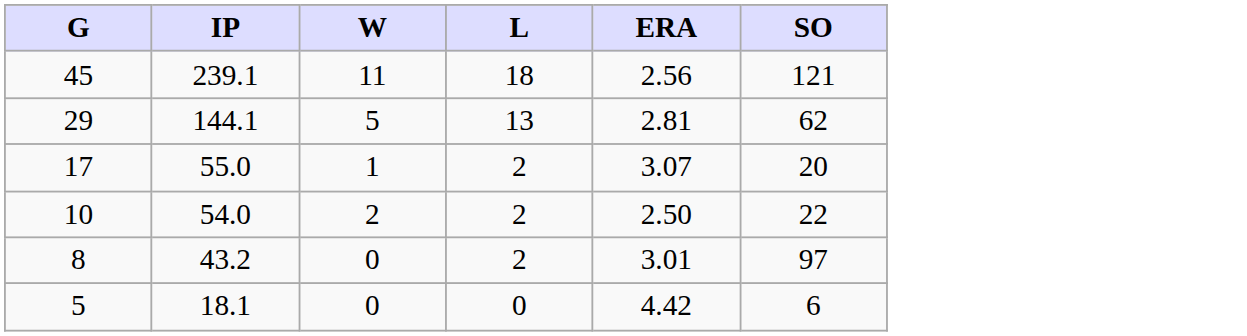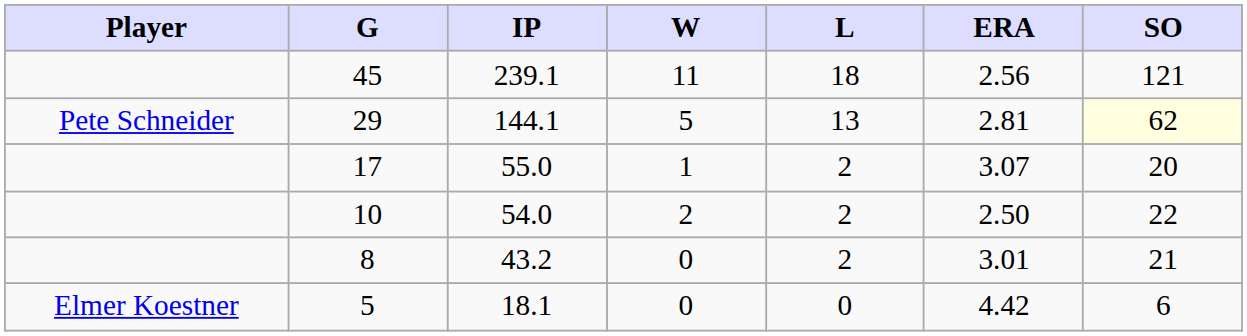+ column: Player | Pete Schneider | Elmer Koestner
29 | SO: no background -> lightyellow background
8 | SO: 97 -> 21
